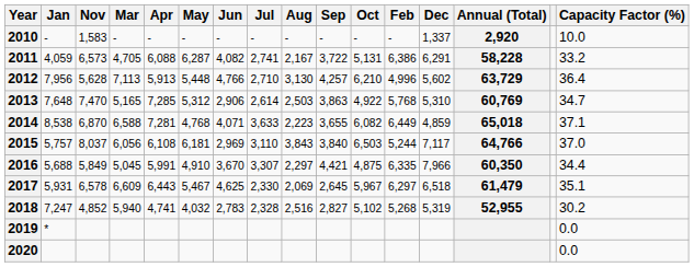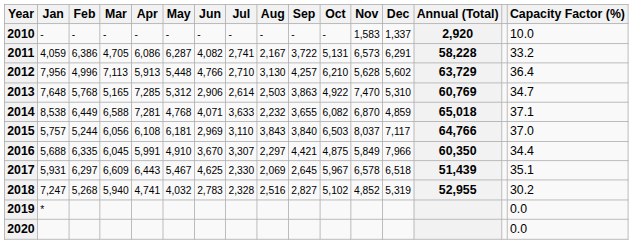columns swapped: Feb <-> Nov
2011 | Apr: 6,088 -> 6,086
2014 | Aug: 2,223 -> 2,232
2016 | Mar: 5,045 -> 6,045
2017 | Annual (Total): 61,479 -> 51,439
